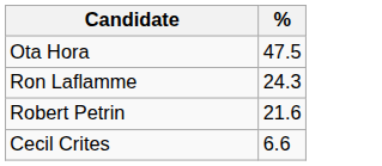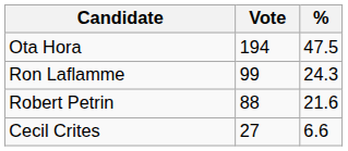+ column: Vote | 194 | 99 | 88 | 27
